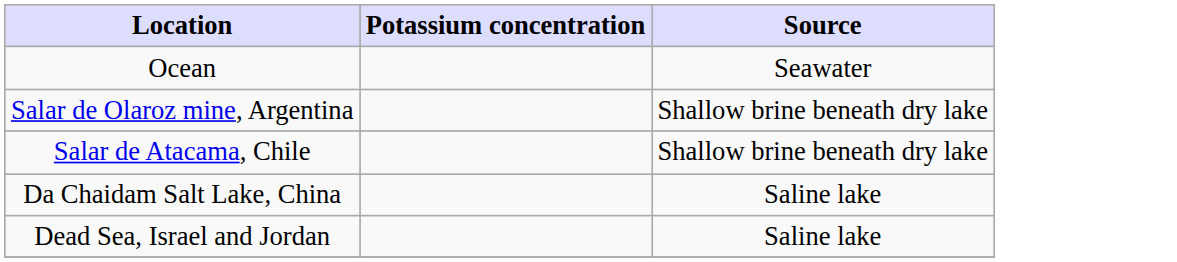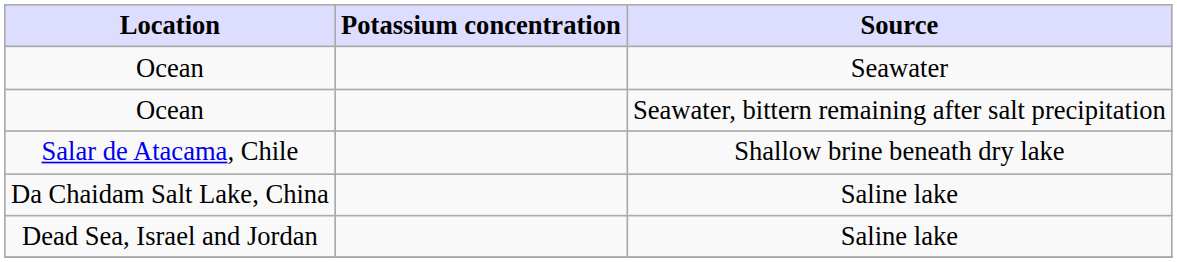+ row: Ocean | Seawater, bittern remaining after salt precipitation
- row: Salar de Olaroz mine, Argentina | Shallow brine beneath dry lake
